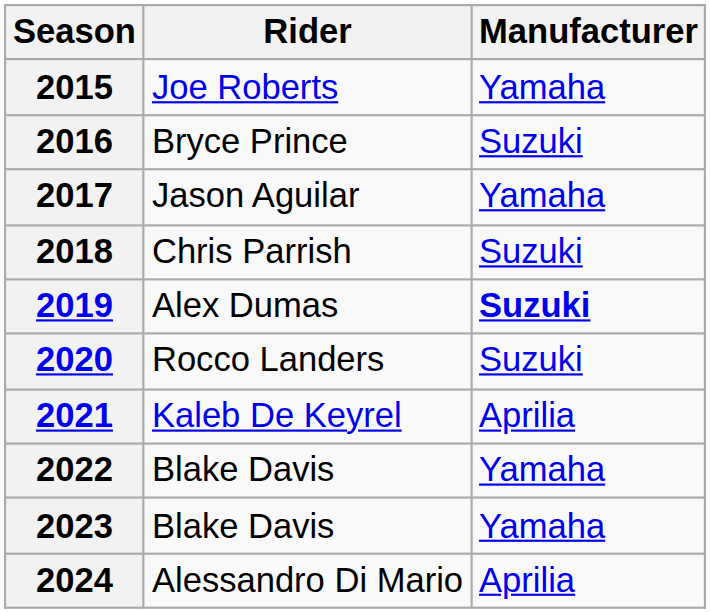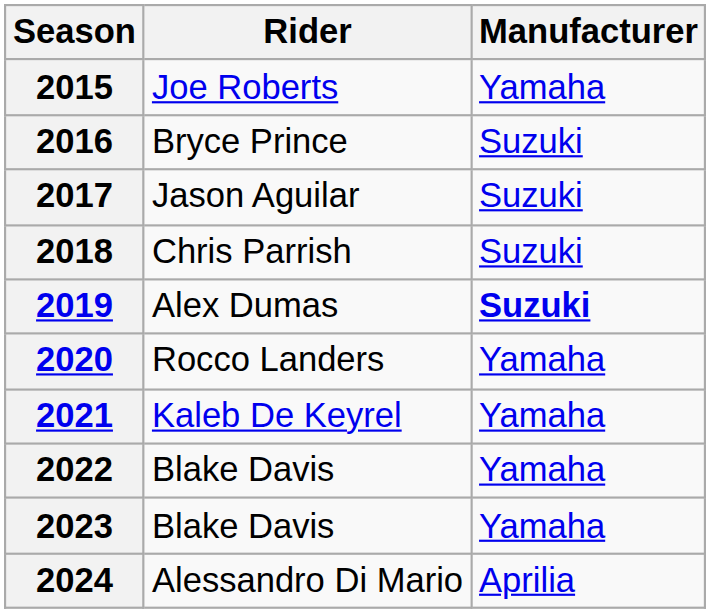2017 | Manufacturer: Yamaha -> Suzuki
2020 | Manufacturer: Suzuki -> Yamaha
2021 | Manufacturer: Aprilia -> Yamaha
